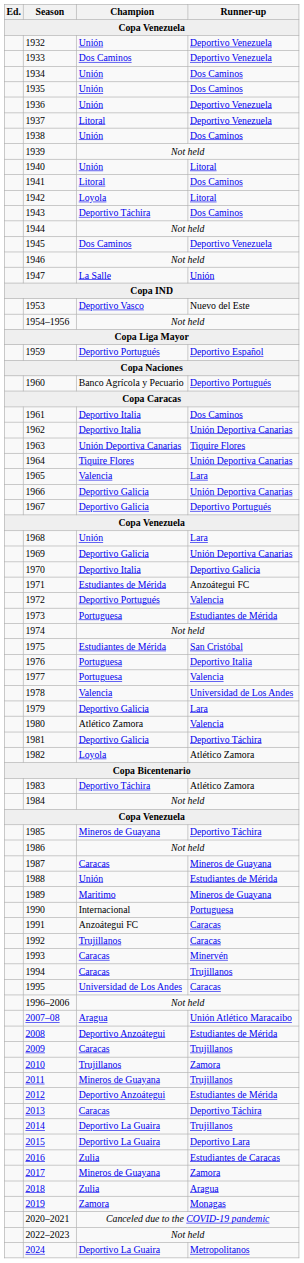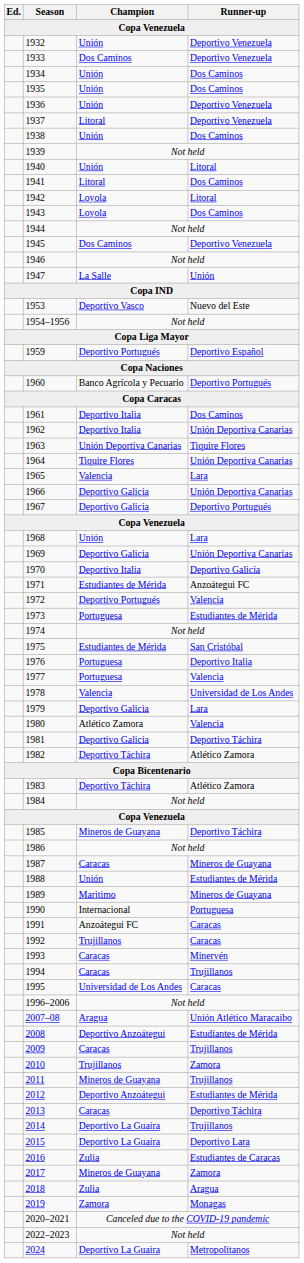1943 | Champion: Deportivo Táchira -> Loyola
1982 | Champion: Loyola -> Deportivo Táchira
